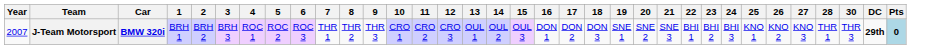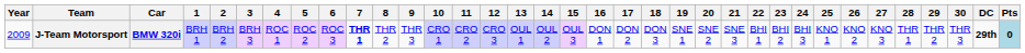+ column: 29 | THR 2
J-Team Motorsport | Year: 2007 -> 2009
J-Team Motorsport | 7: normal -> bold
